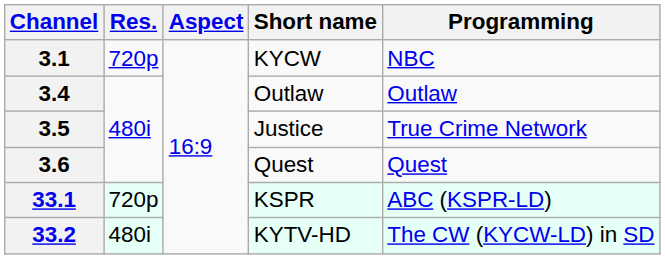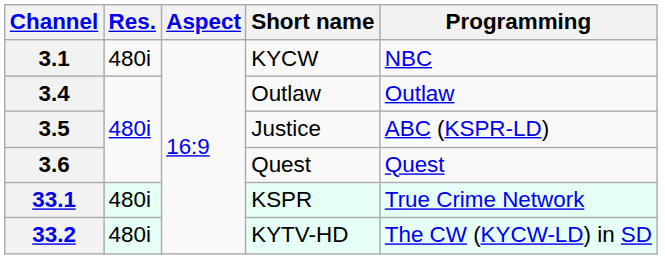3.1 | Res.: 720p -> 480i
3.5 | Programming: True Crime Network -> ABC (KSPR-LD)
33.1 | Res.: 720p -> 480i
33.1 | Programming: ABC (KSPR-LD) -> True Crime Network
